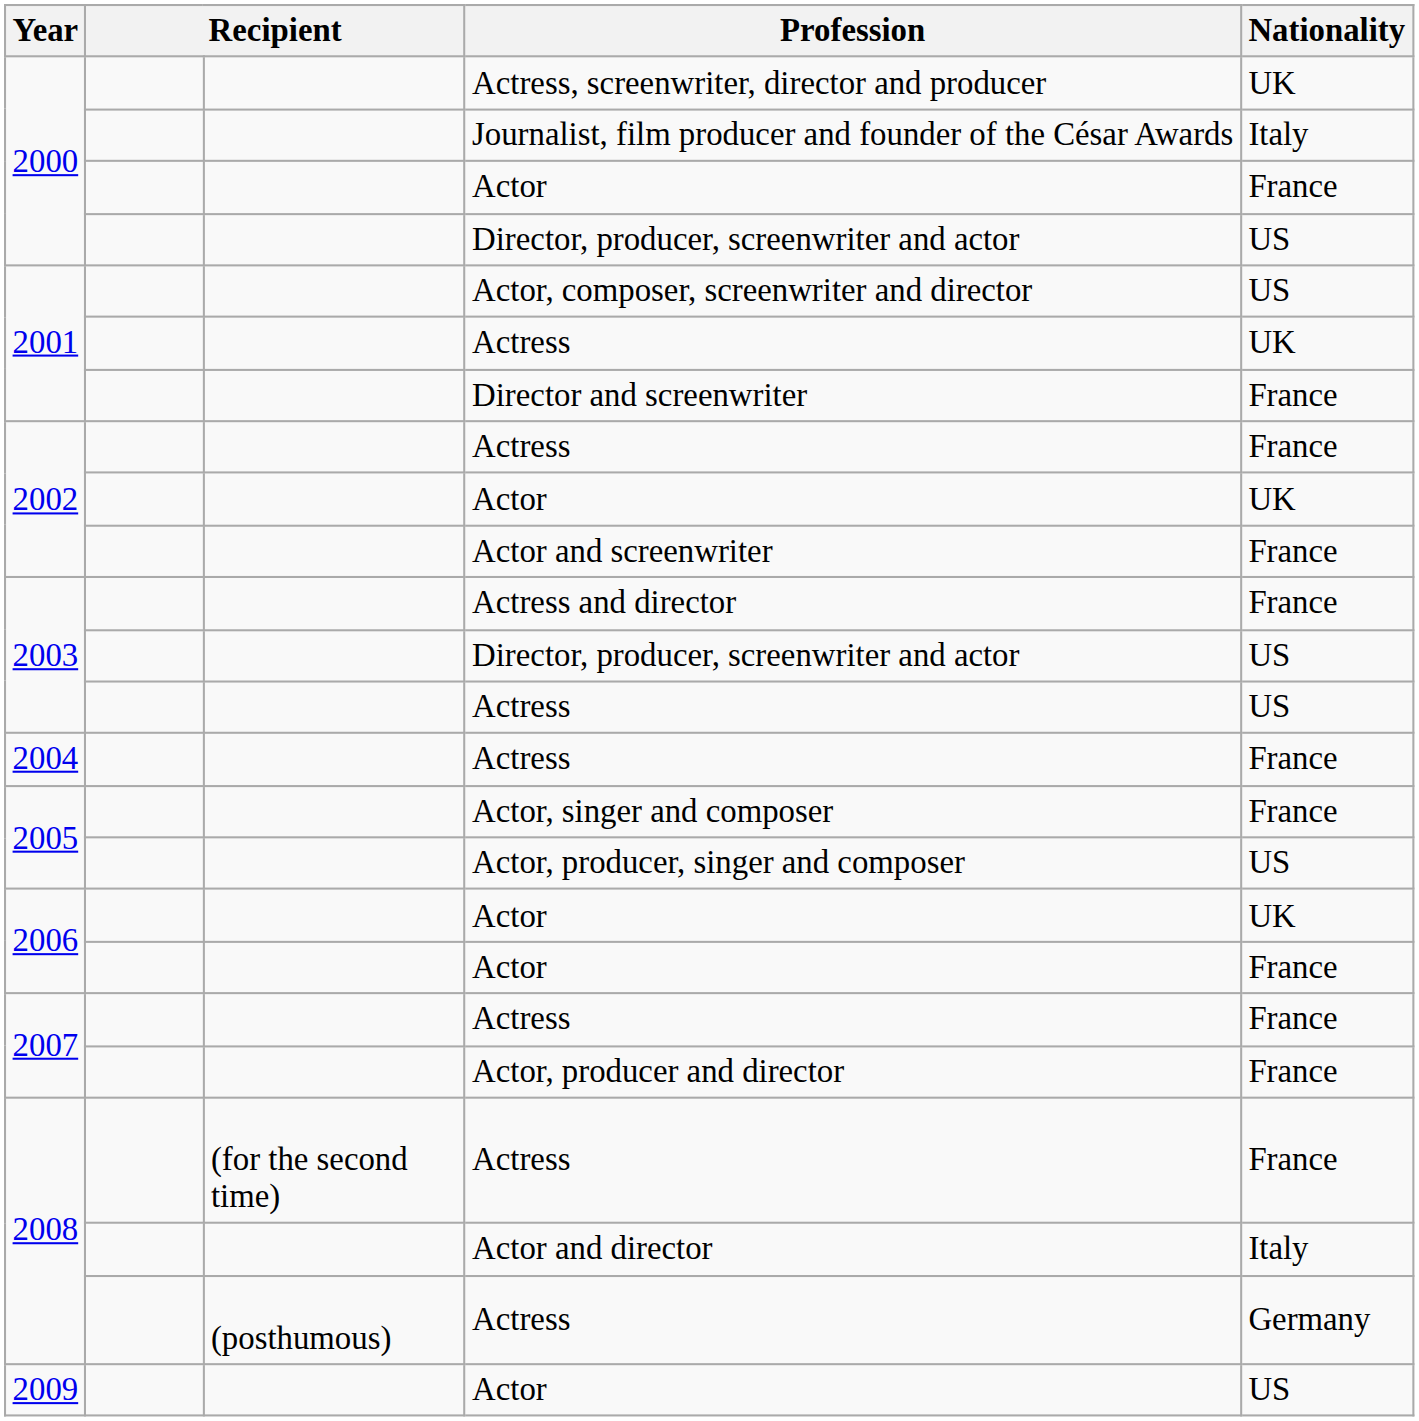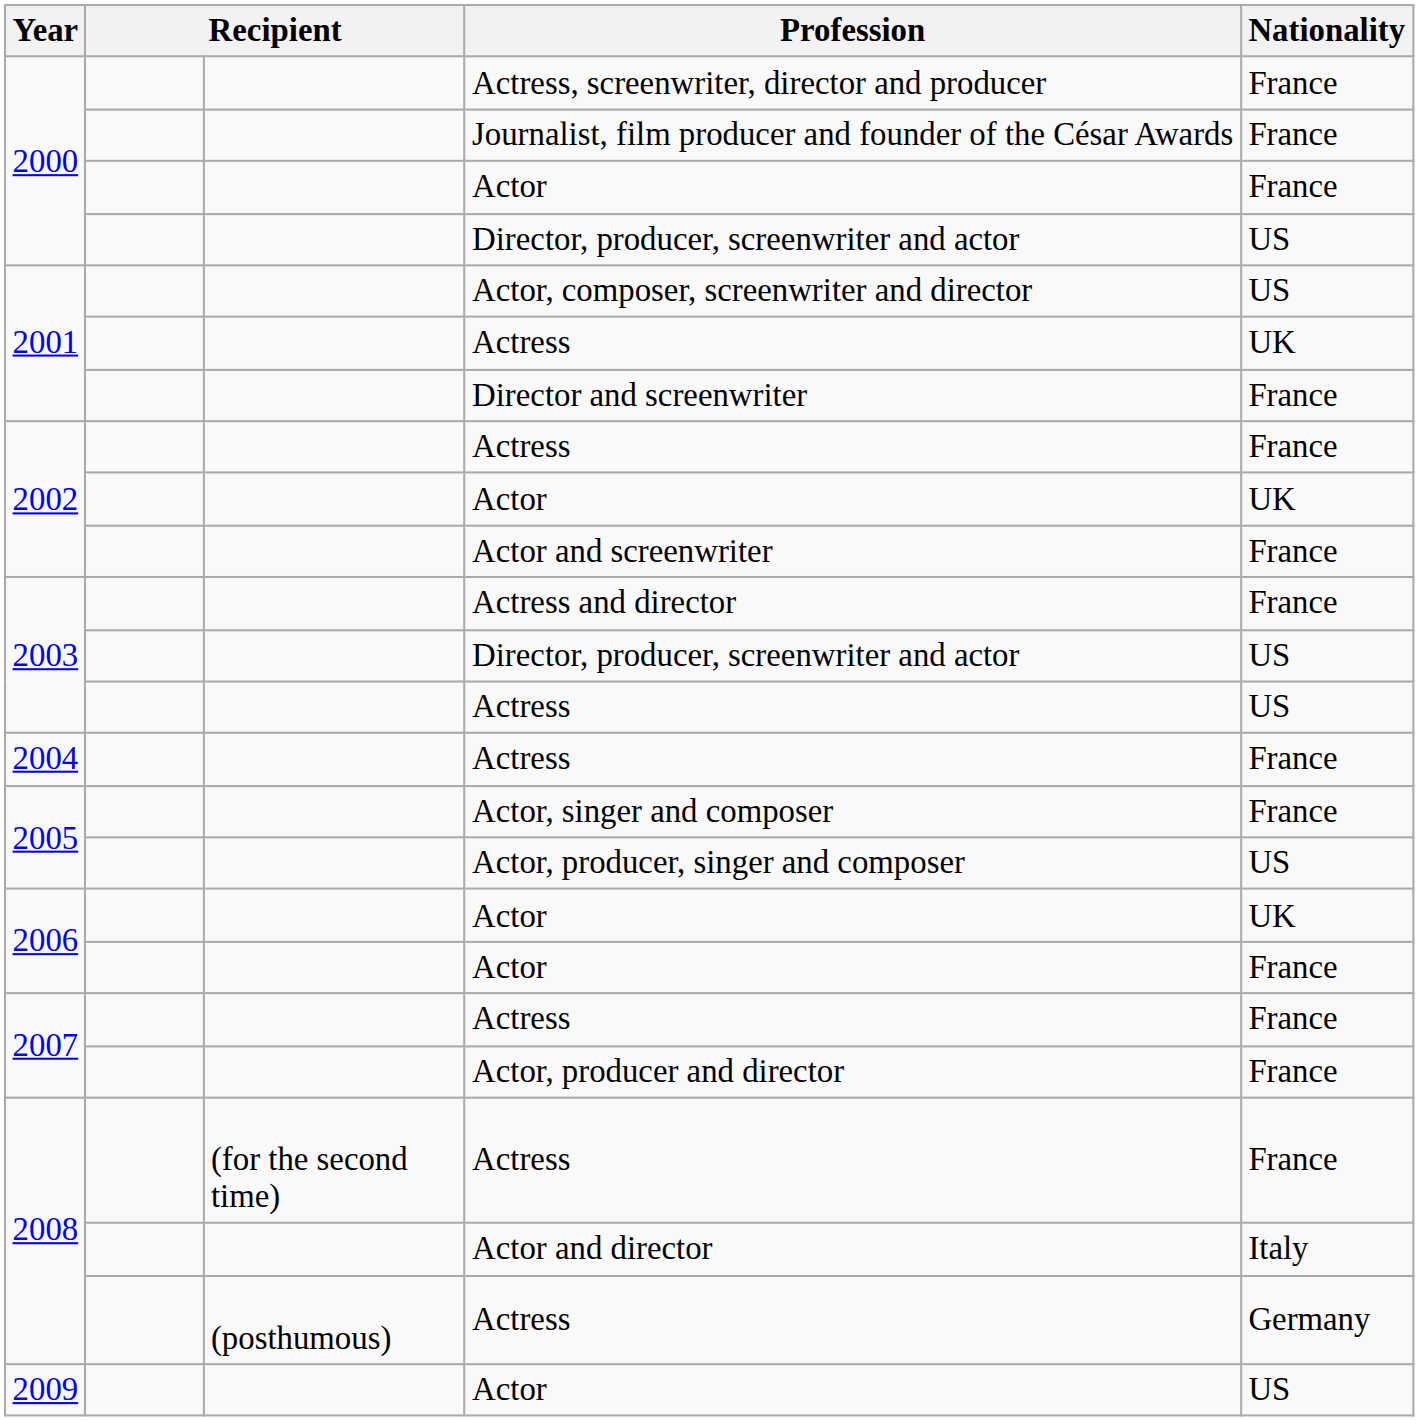Actress, screenwriter, director and producer | Nationality: UK -> France
Journalist, film producer and founder of the César Awards | Nationality: Italy -> France
